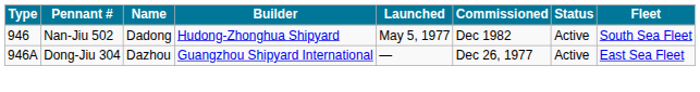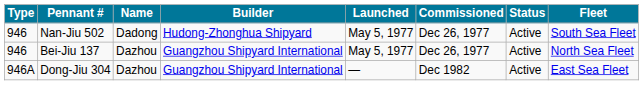Nan-Jiu 502 | Commissioned: Dec 1982 -> Dec 26, 1977
+ row: 946 | Bei-Jiu 137 | Dazhou | Guangzhou Shipyard International | May 5, 1977 | Dec 26, 1977 | Active | North Sea Fleet
Dong-Jiu 304 | Commissioned: Dec 26, 1977 -> Dec 1982
